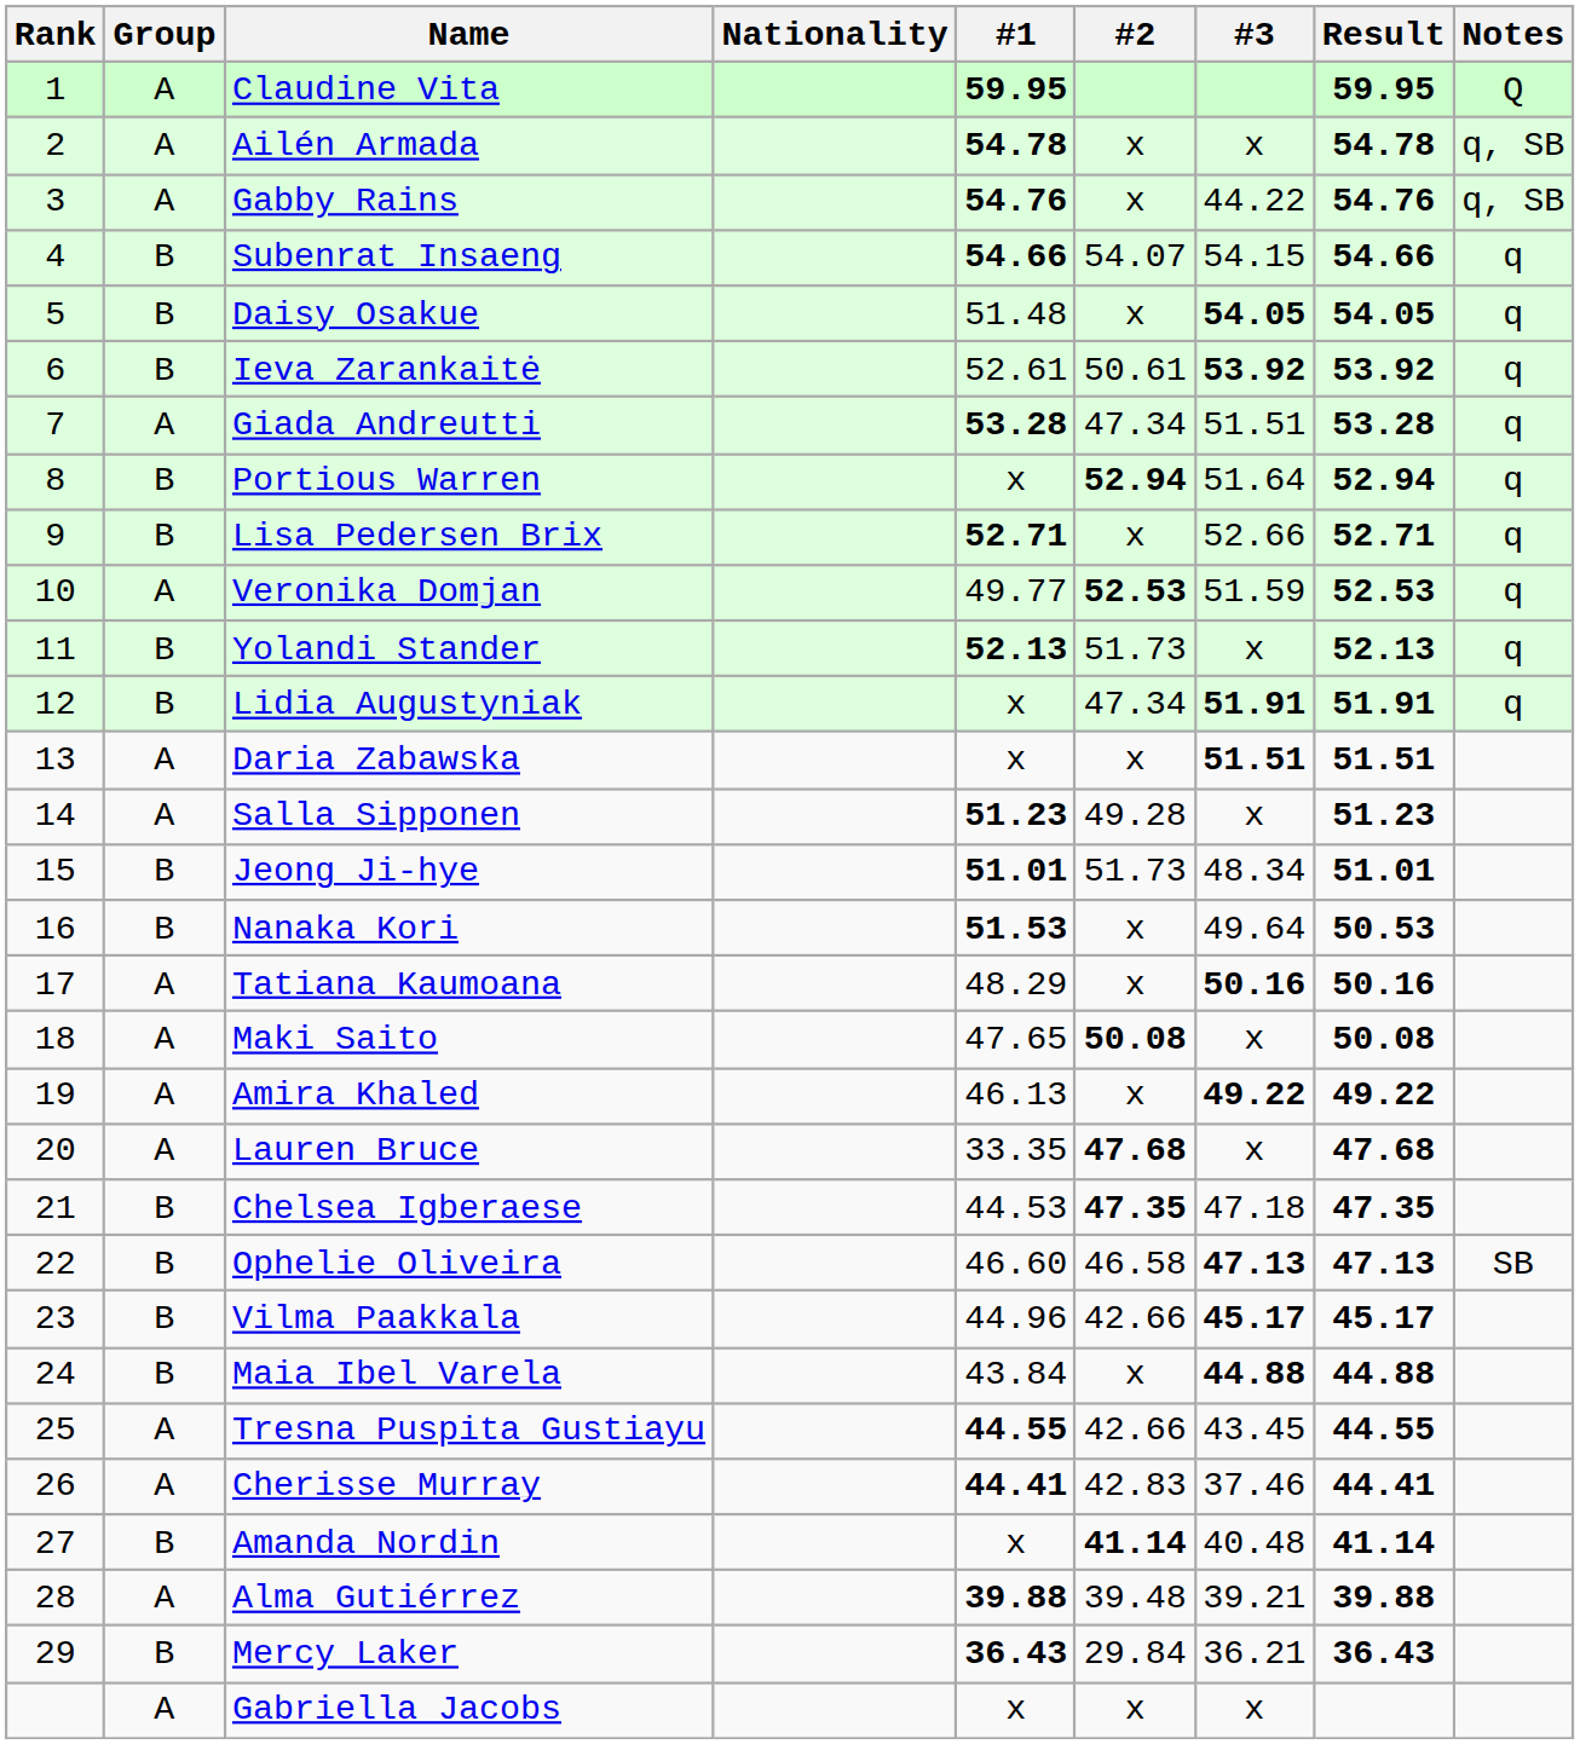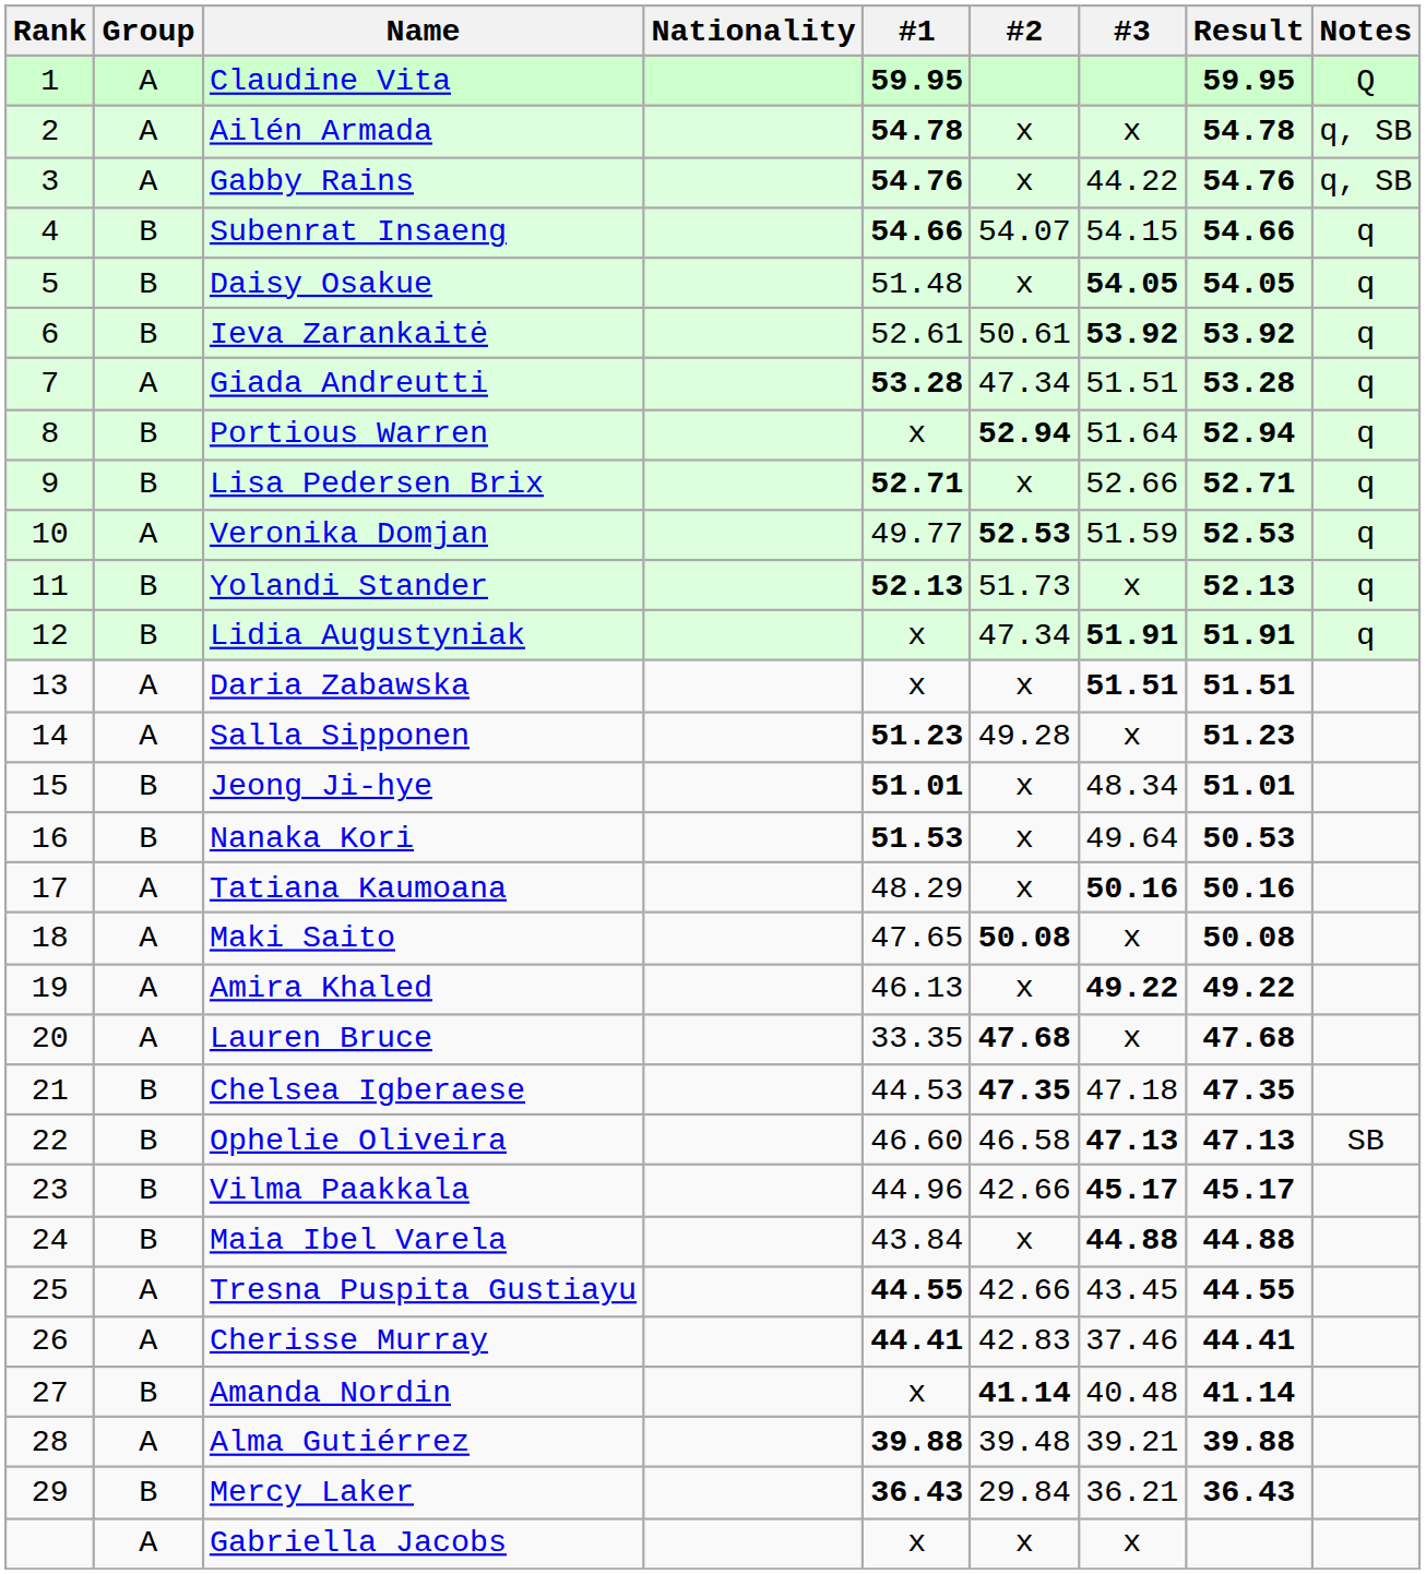Jeong Ji-hye | #2: 51.73 -> x
